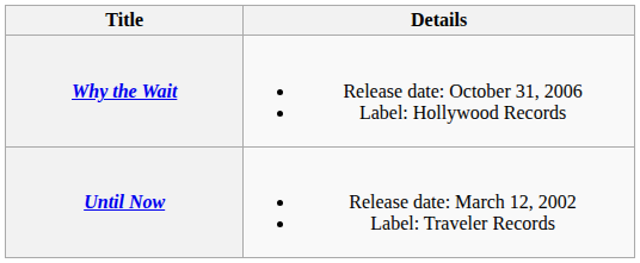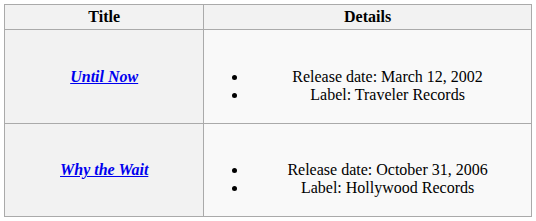rows swapped: Until Now <-> Why the Wait
